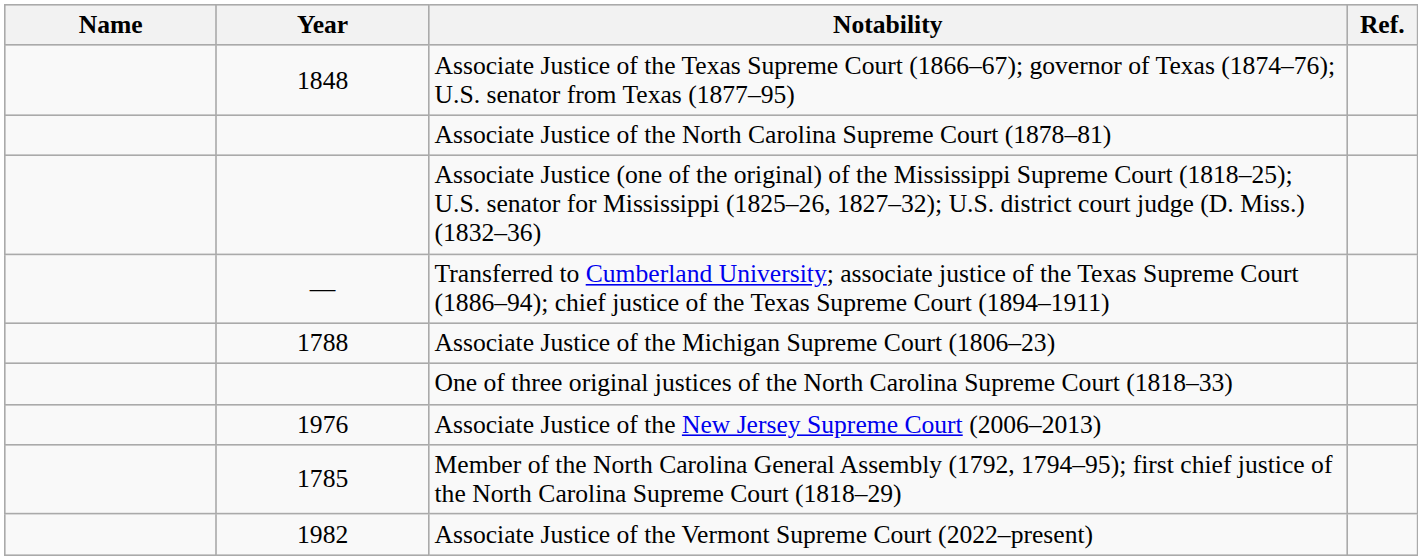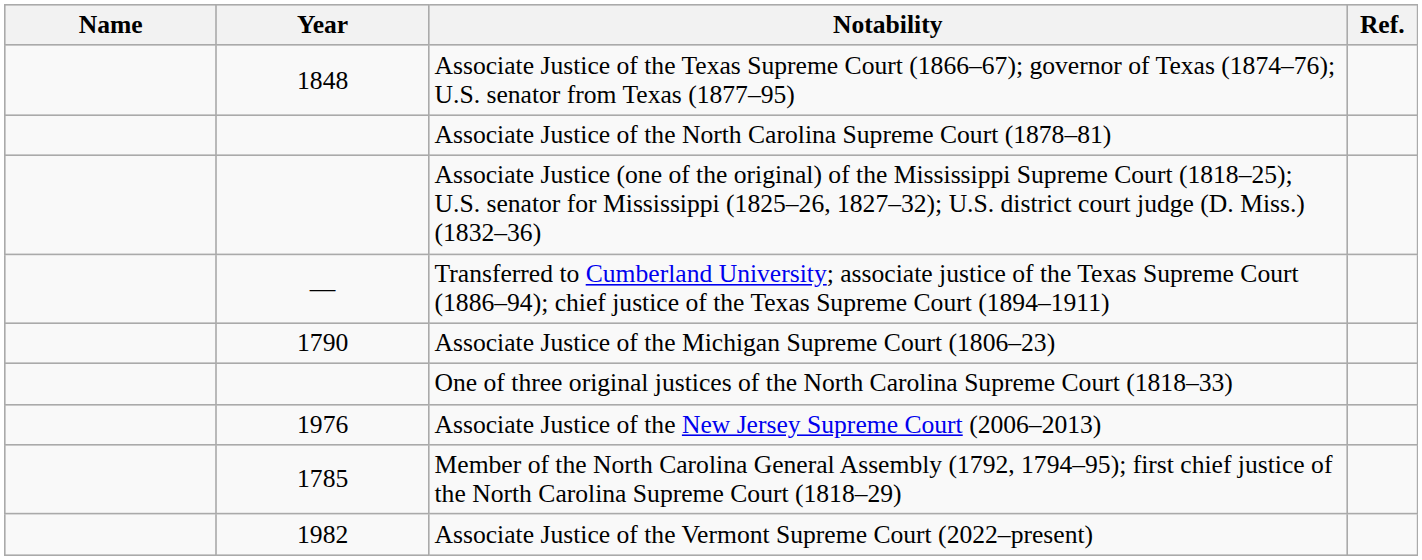Associate Justice of the Michigan Supreme Court (1806–23) | Year: 1788 -> 1790
